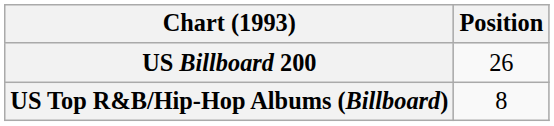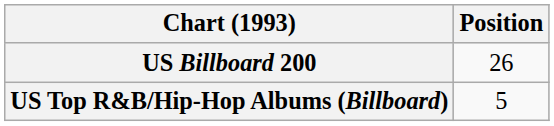US Top R&B/Hip-Hop Albums (Billboard) | Position: 8 -> 5
